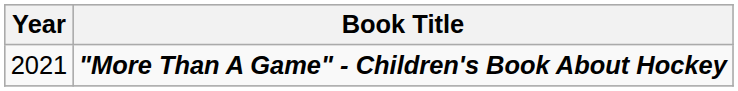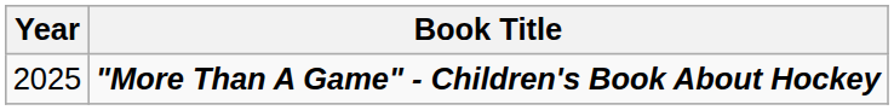"More Than A Game" - Children's Book About Hockey | Year: 2021 -> 2025
